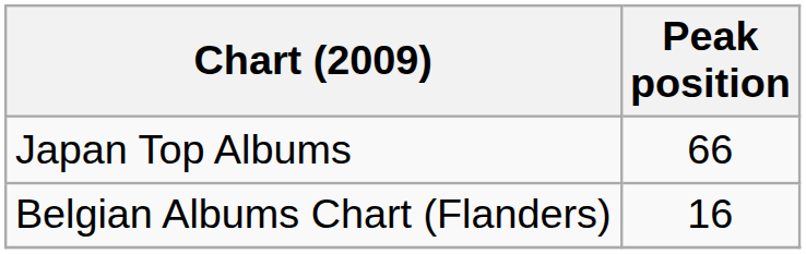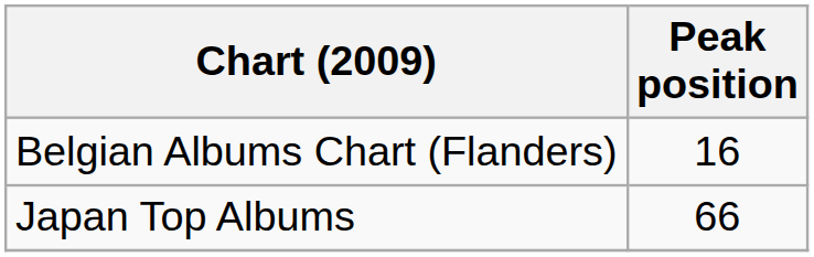rows swapped: Belgian Albums Chart (Flanders) <-> Japan Top Albums
